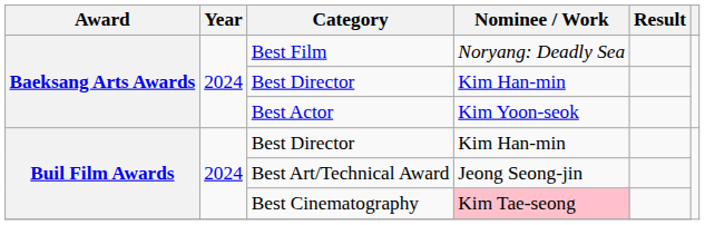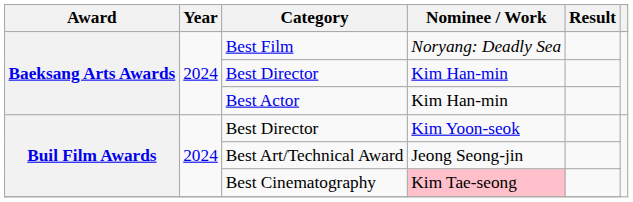Best Actor | Nominee / Work: Kim Yoon-seok -> Kim Han-min
Buil Film Awards / Best Director | Nominee / Work: Kim Han-min -> Kim Yoon-seok
